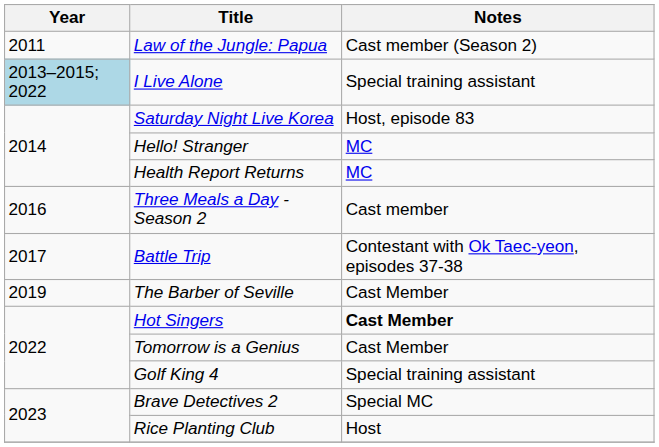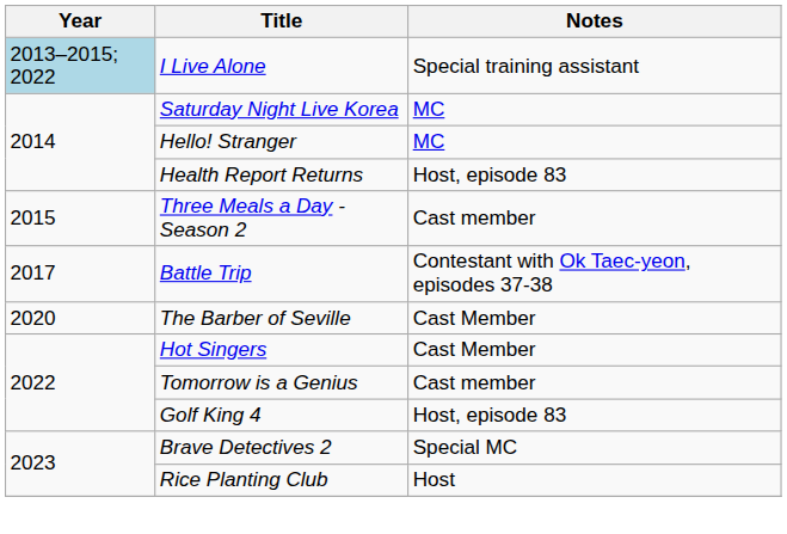- row: 2011 | Law of the Jungle: Papua | Cast member (Season 2)
Saturday Night Live Korea | Notes: Host, episode 83 -> MC
Health Report Returns | Notes: MC -> Host, episode 83
Three Meals a Day - Season 2 | Year: 2016 -> 2015
The Barber of Seville | Year: 2019 -> 2020
Hot Singers | Notes: bold -> normal
Tomorrow is a Genius | Notes: Cast Member -> Cast member
Golf King 4 | Notes: Special training assistant -> Host, episode 83
